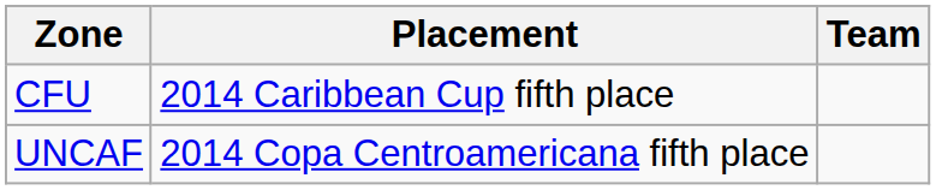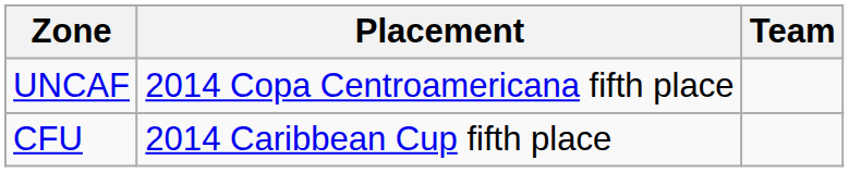rows swapped: CFU <-> UNCAF
